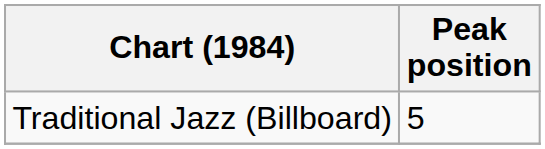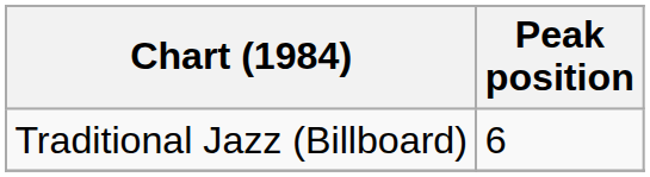Traditional Jazz (Billboard) | Peak position: 5 -> 6
